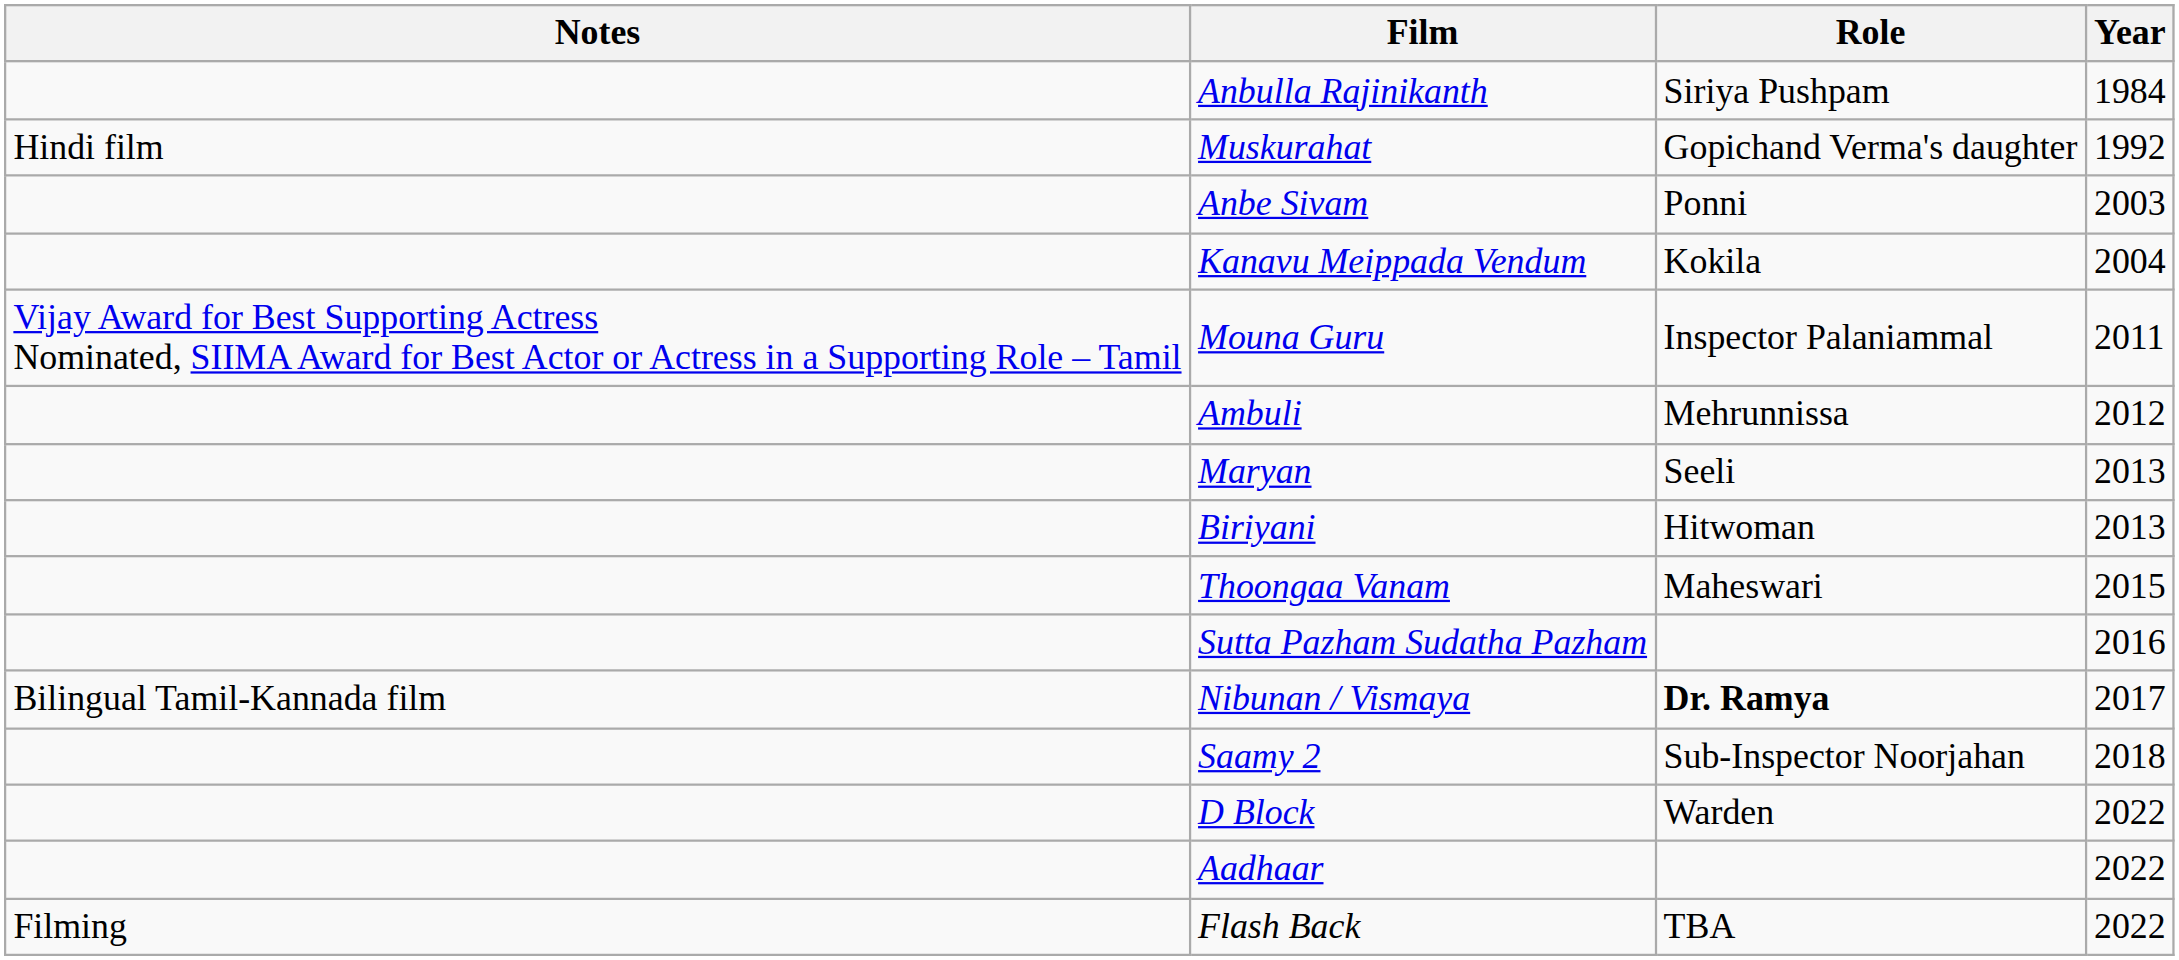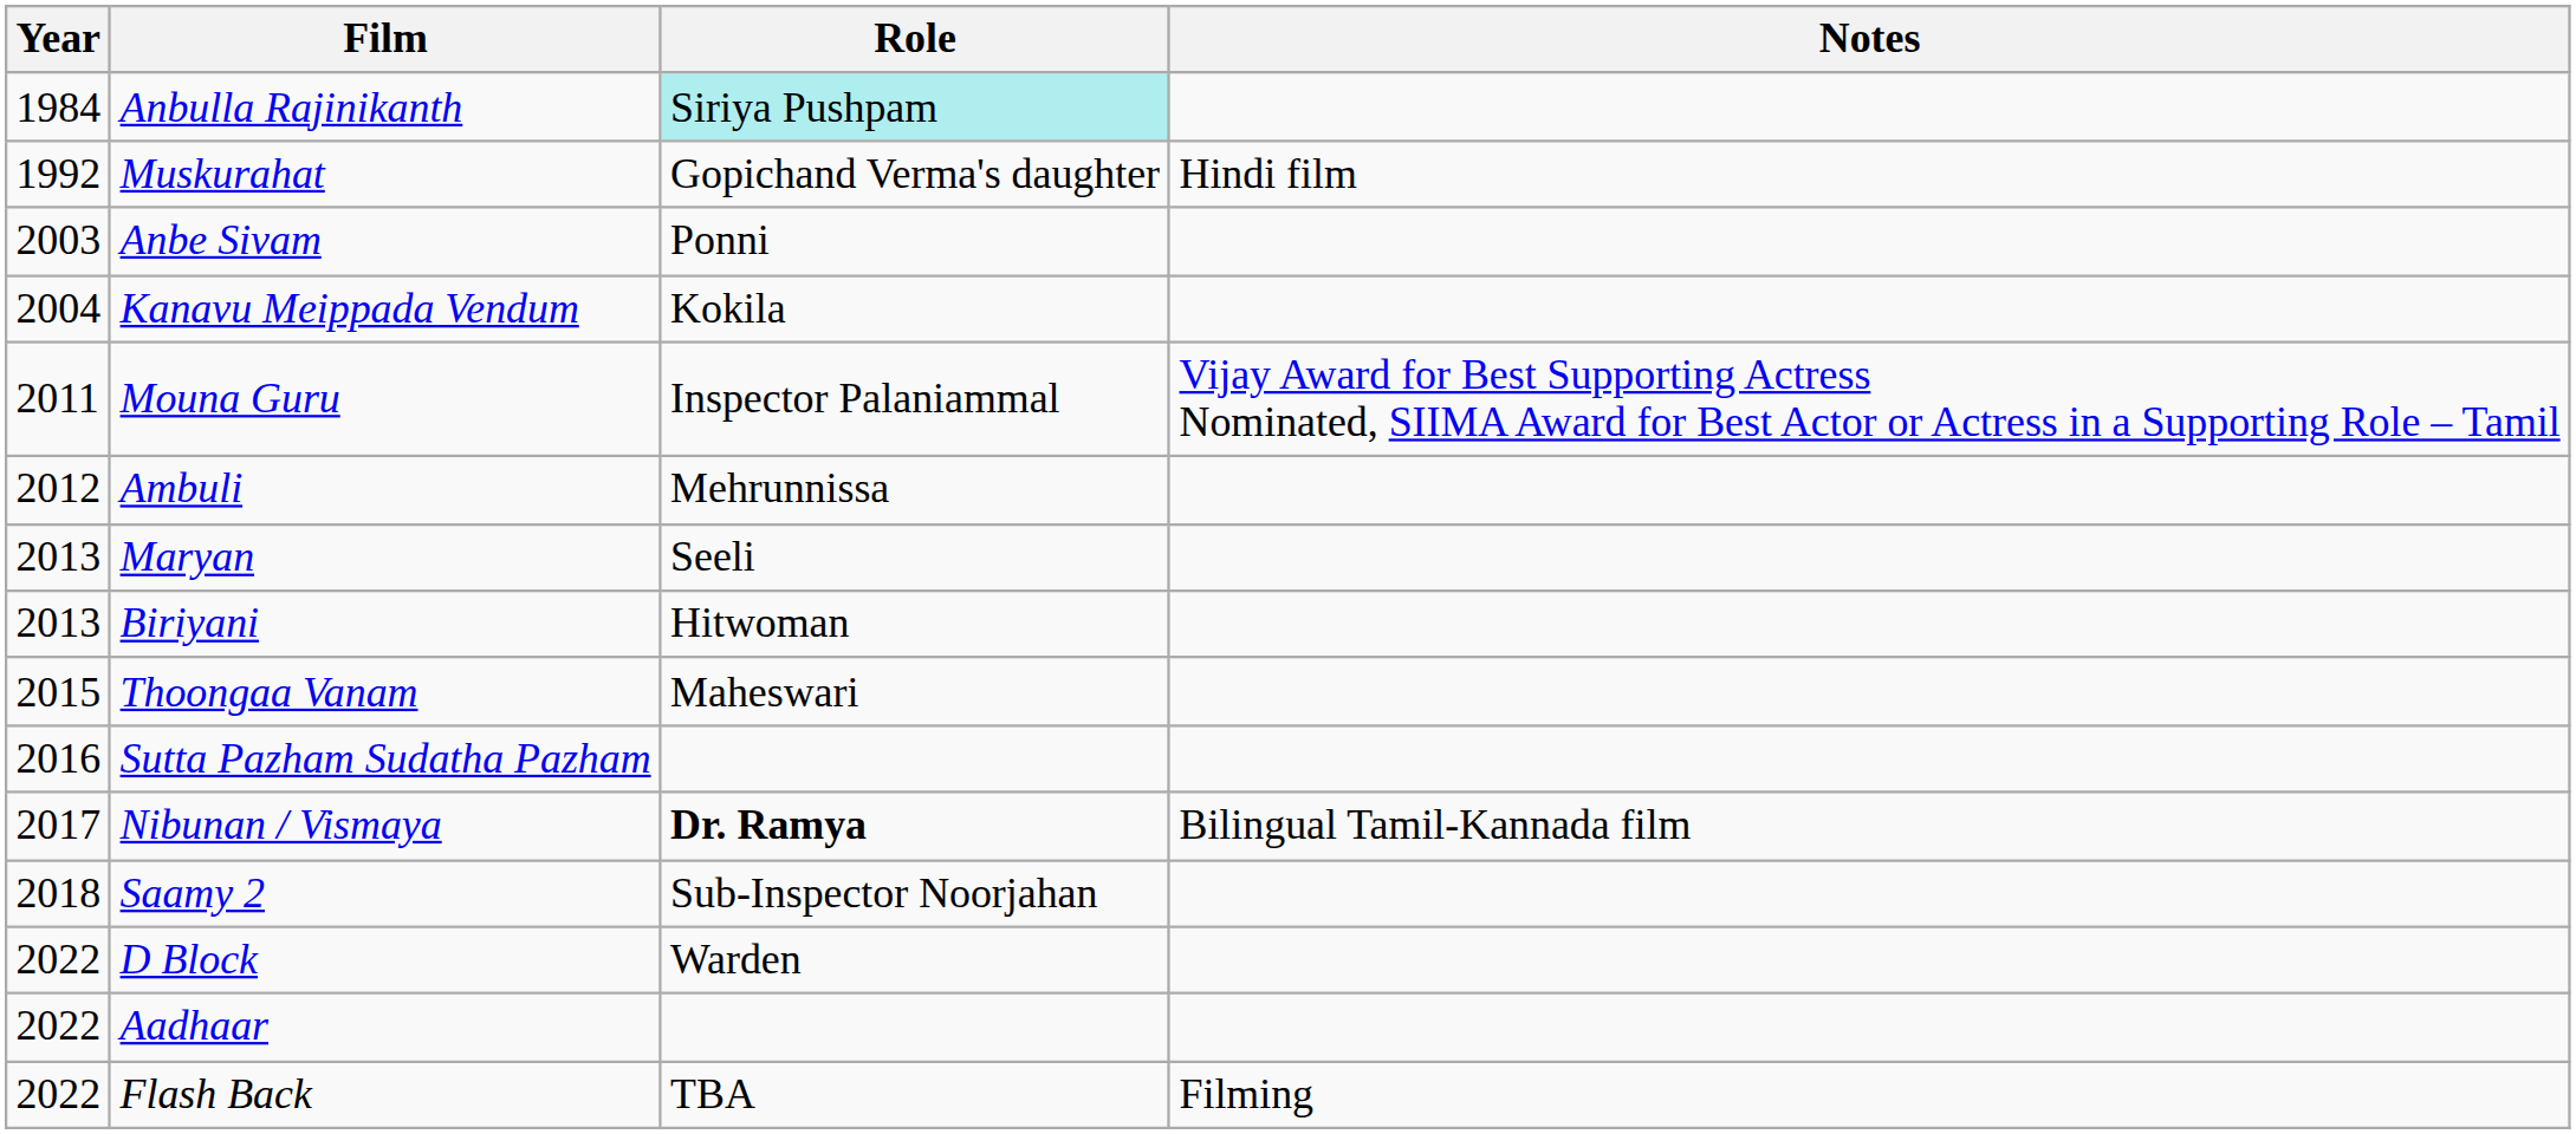columns swapped: Year <-> Notes
Anbulla Rajinikanth | Role: no background -> paleturquoise background
